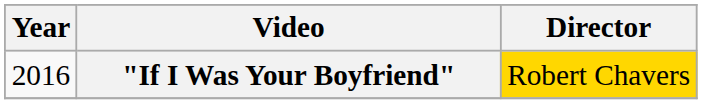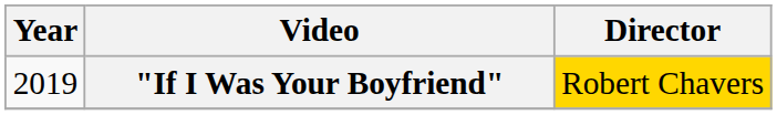"If I Was Your Boyfriend" | Year: 2016 -> 2019
